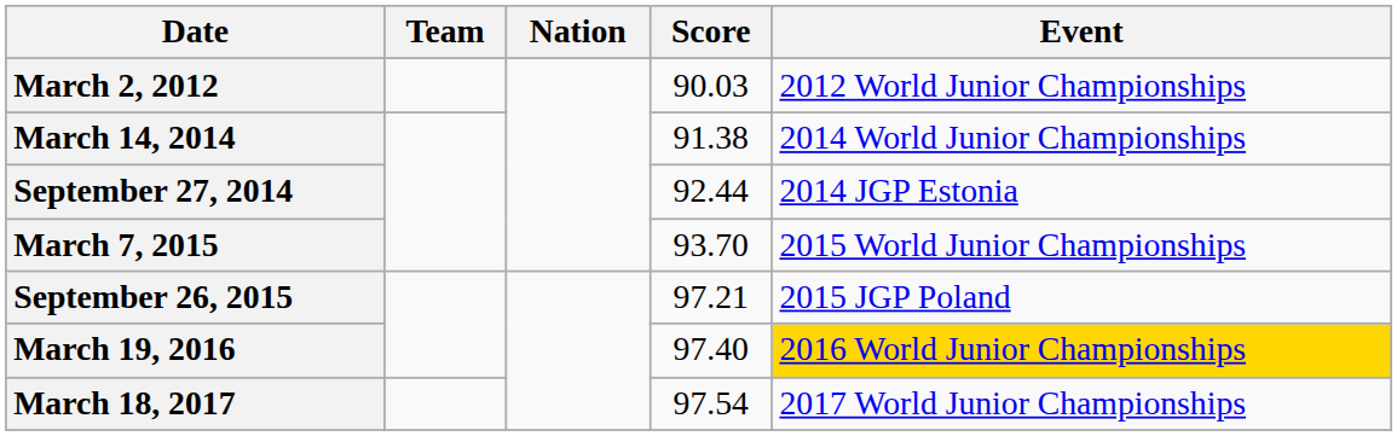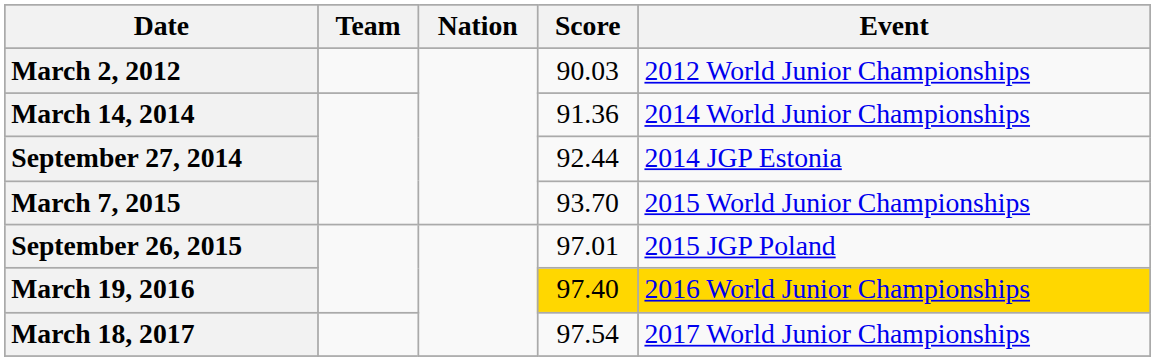March 14, 2014 | Score: 91.38 -> 91.36
September 26, 2015 | Score: 97.21 -> 97.01
March 19, 2016 | Score: no background -> gold background
